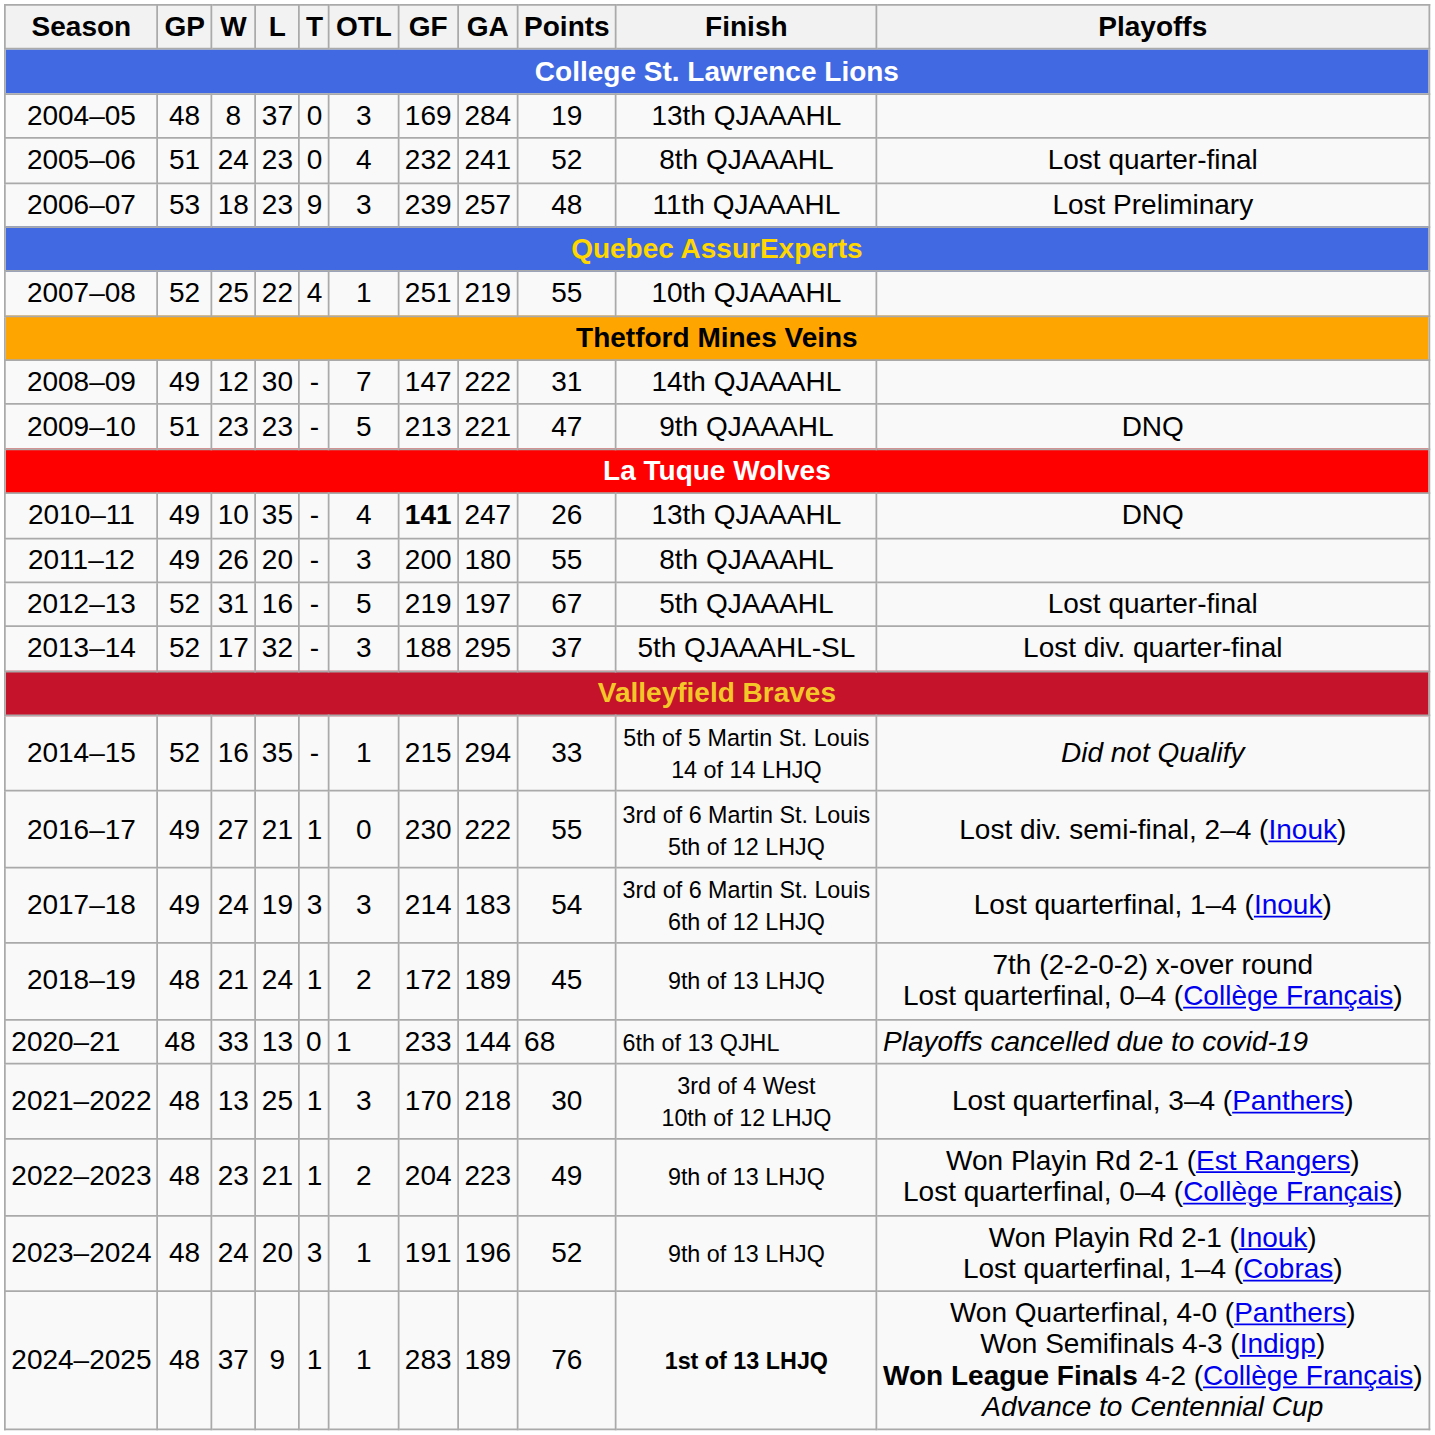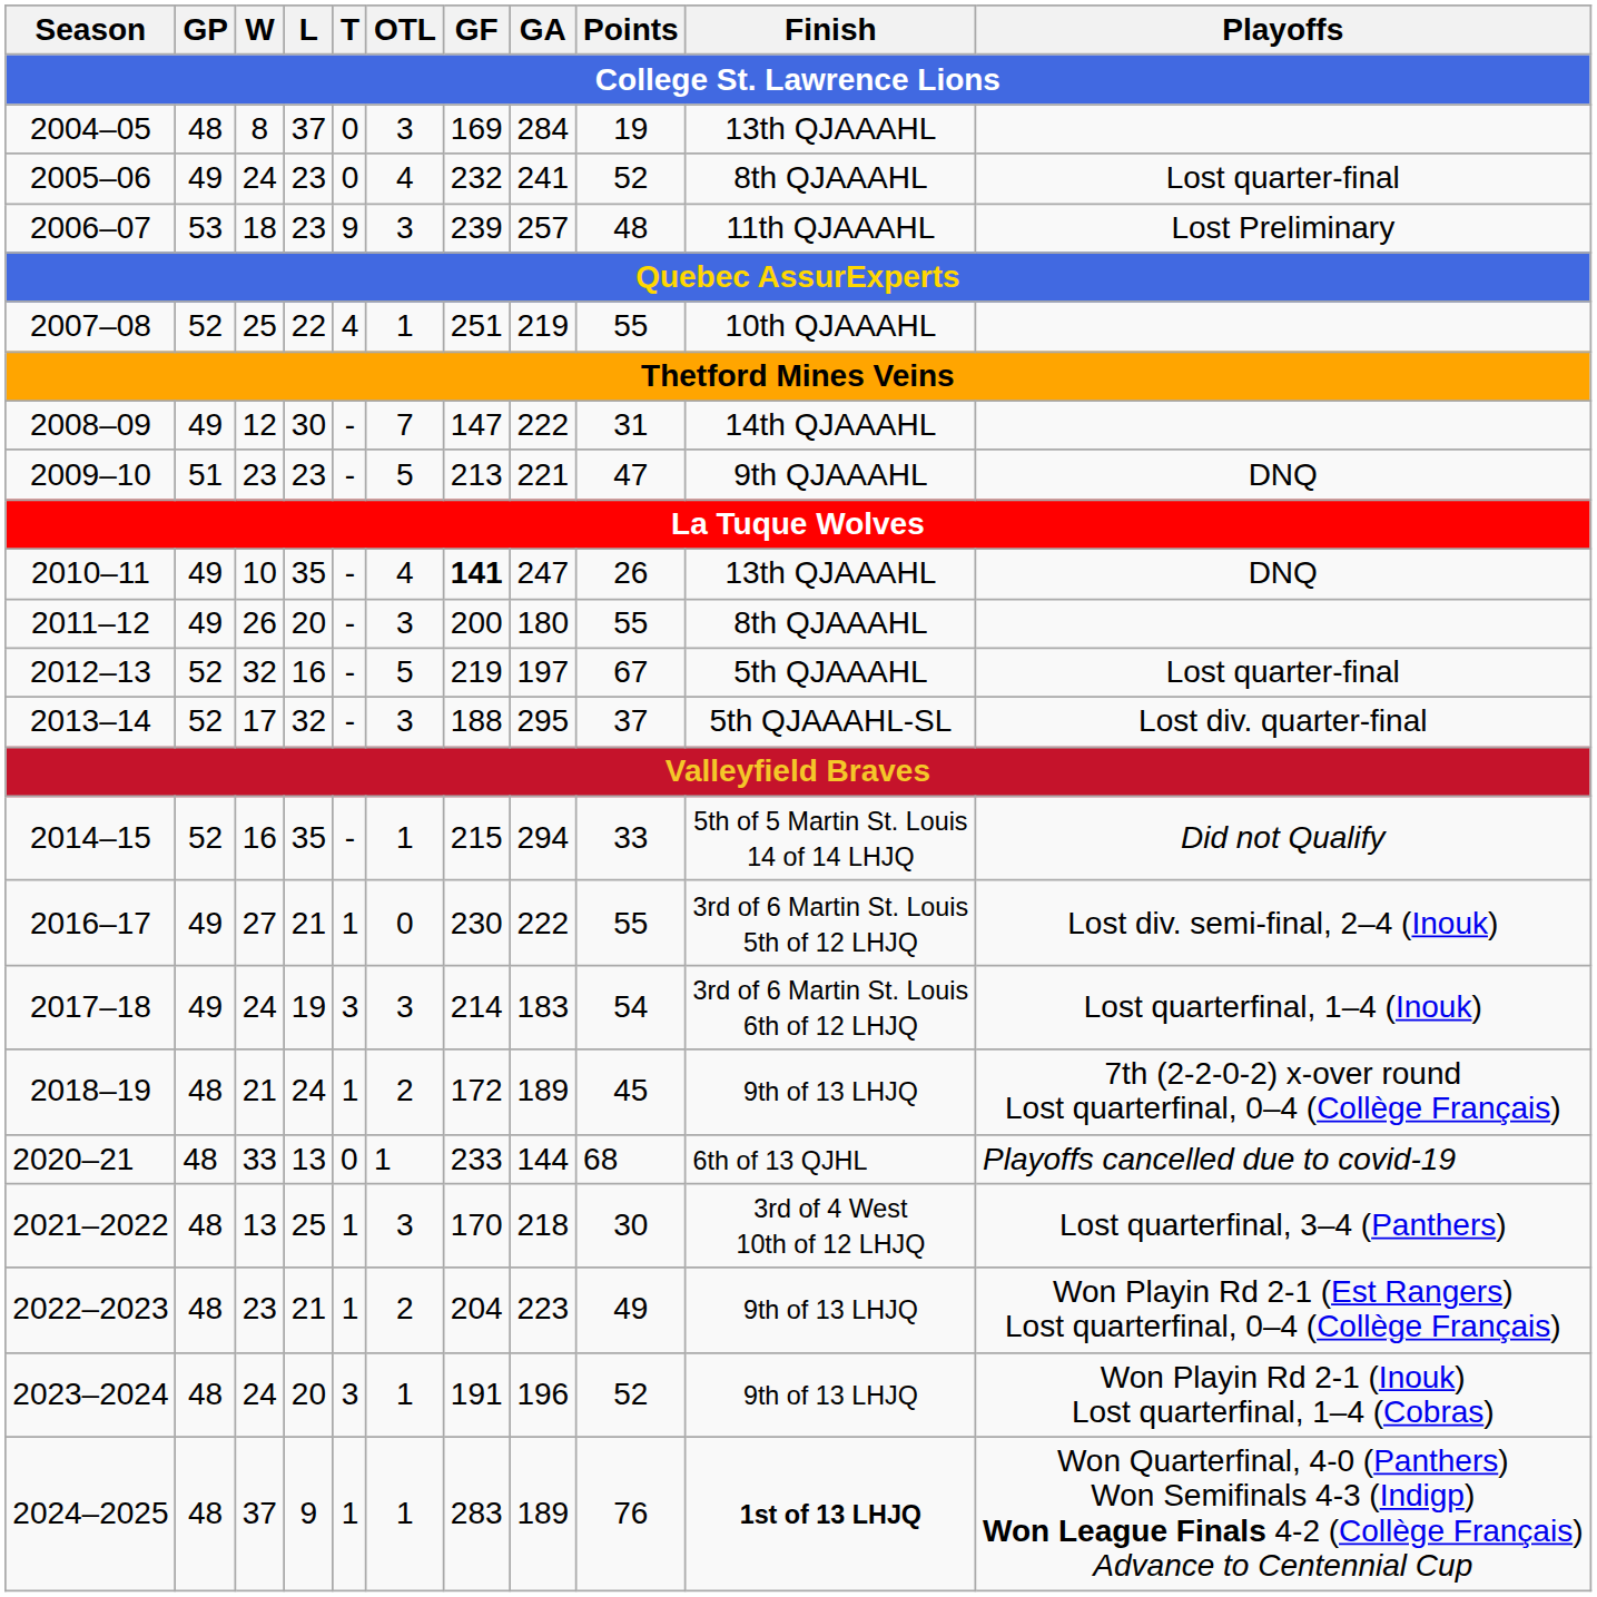2005–06 | GP: 51 -> 49
2012–13 | W: 31 -> 32
